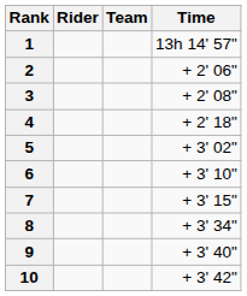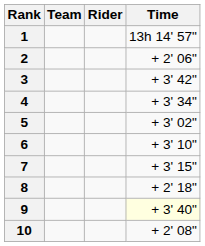columns swapped: Rider <-> Team
3 | Time: + 2' 08" -> + 3' 42"
4 | Time: + 2' 18" -> + 3' 34"
8 | Time: + 3' 34" -> + 2' 18"
9 | Time: no background -> lightyellow background
10 | Time: + 3' 42" -> + 2' 08"
